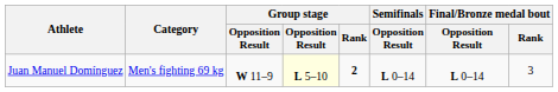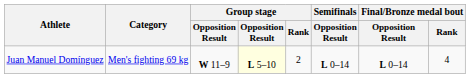Juan Manuel Domínguez | Group stage / Rank: bold -> normal
Juan Manuel Domínguez | Final/Bronze medal bout / Rank: 3 -> 4
